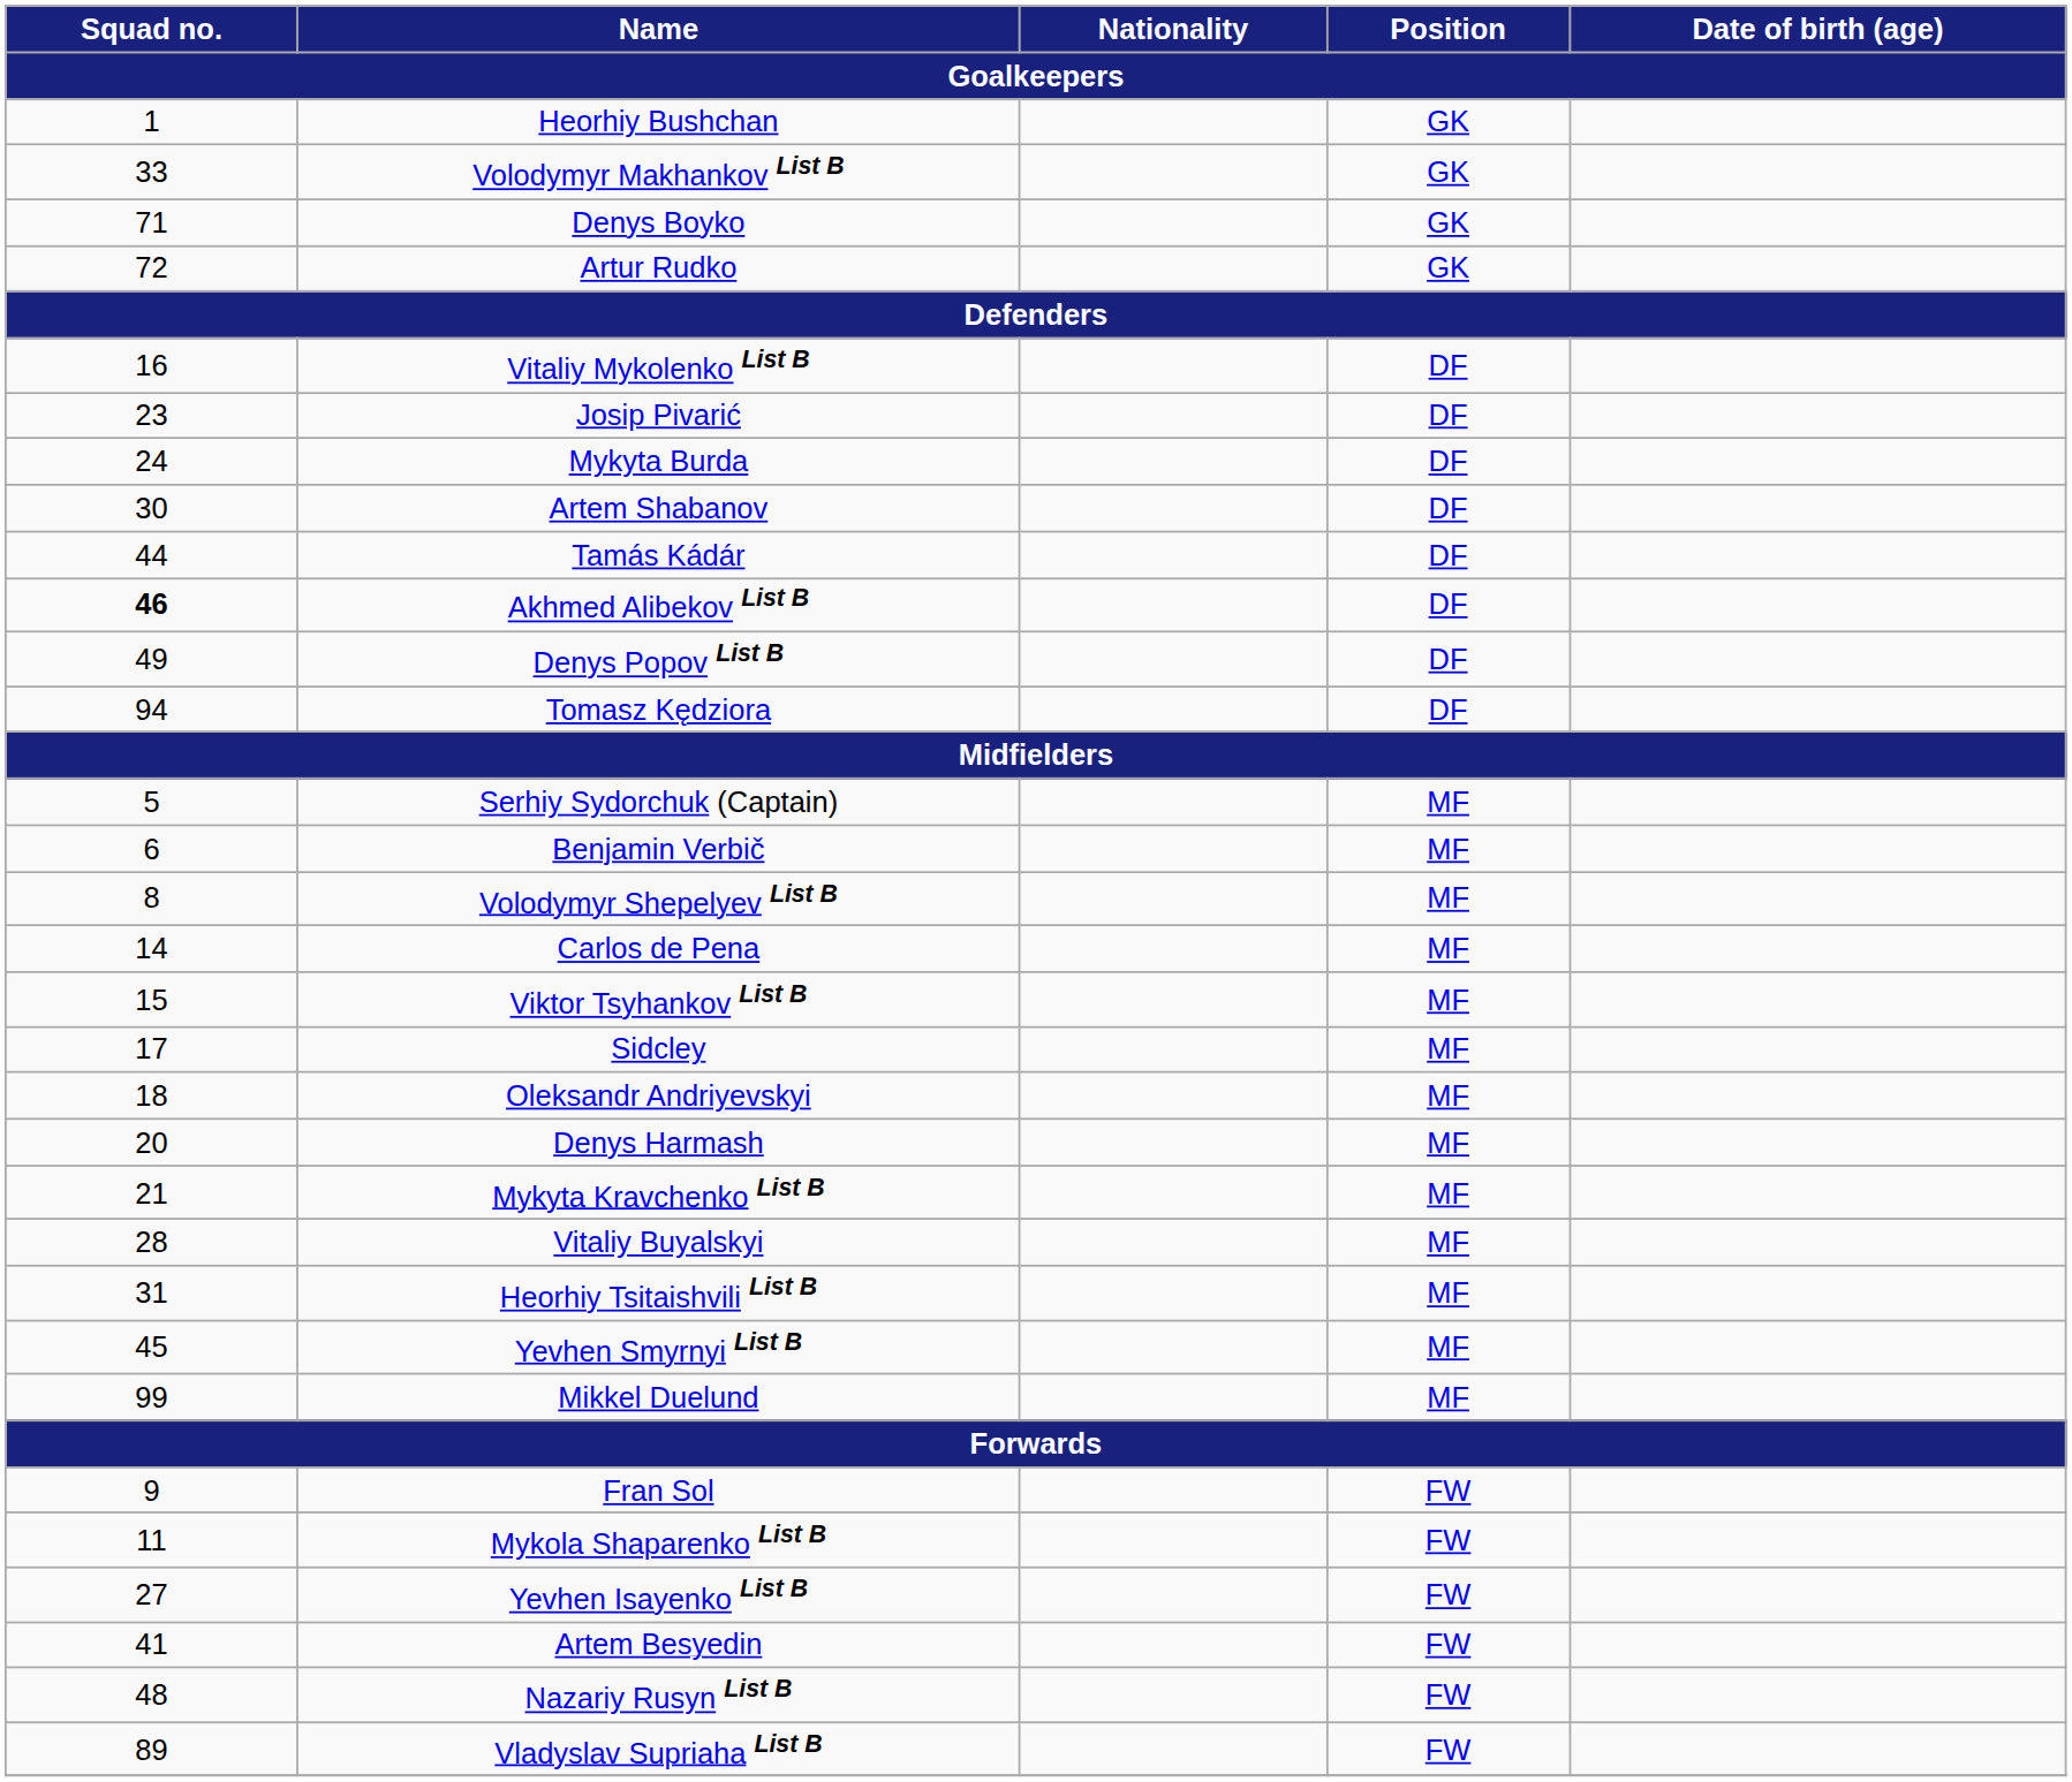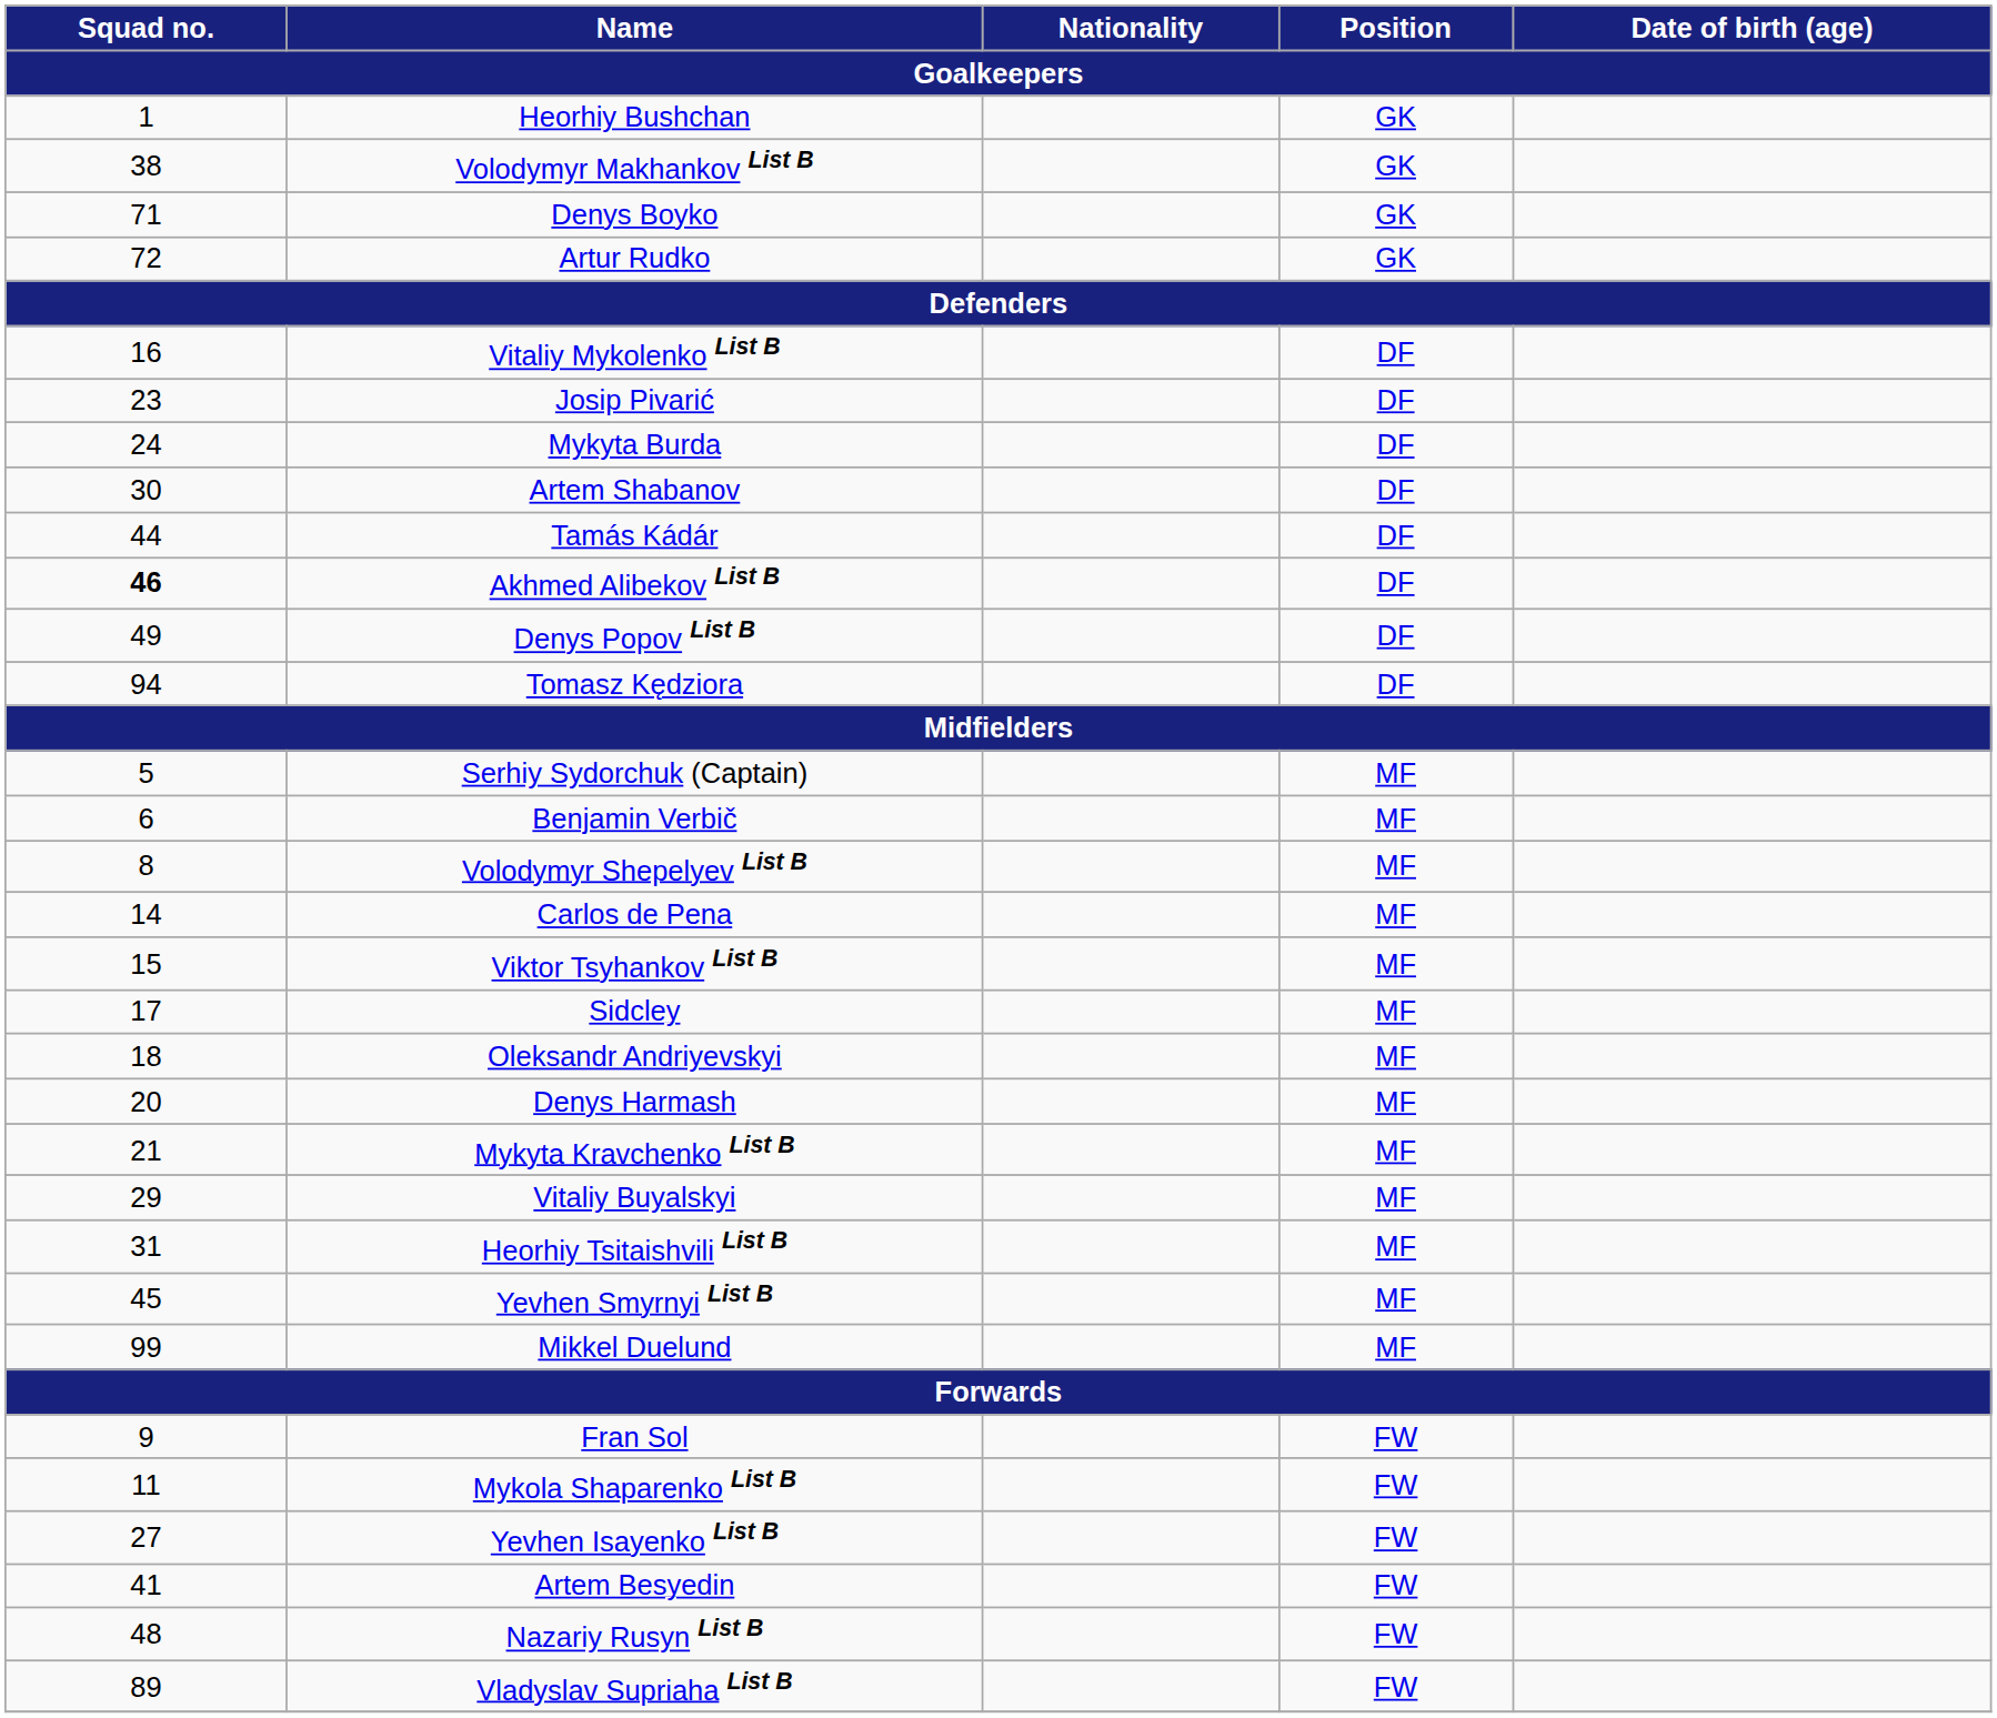Volodymyr Makhankov List B | Squad no. / Goalkeepers: 33 -> 38
Vitaliy Buyalskyi | Squad no. / Goalkeepers: 28 -> 29
